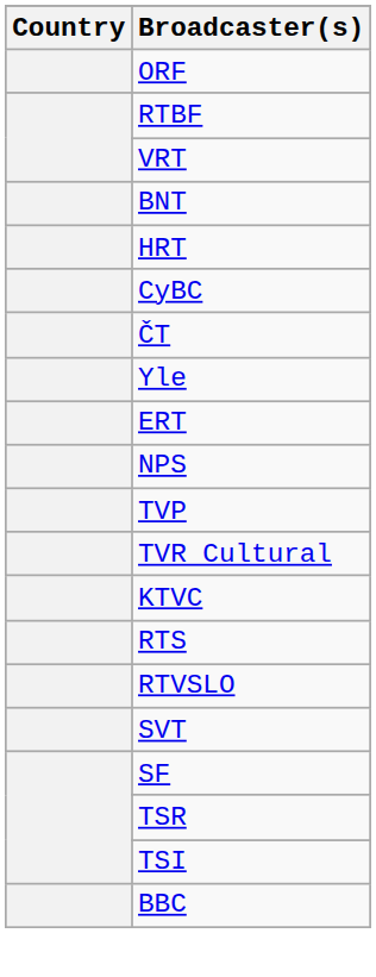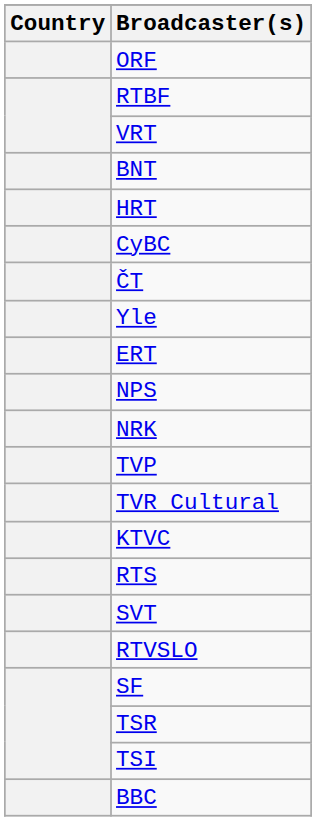+ row: NRK
rows swapped: RTVSLO <-> SVT
